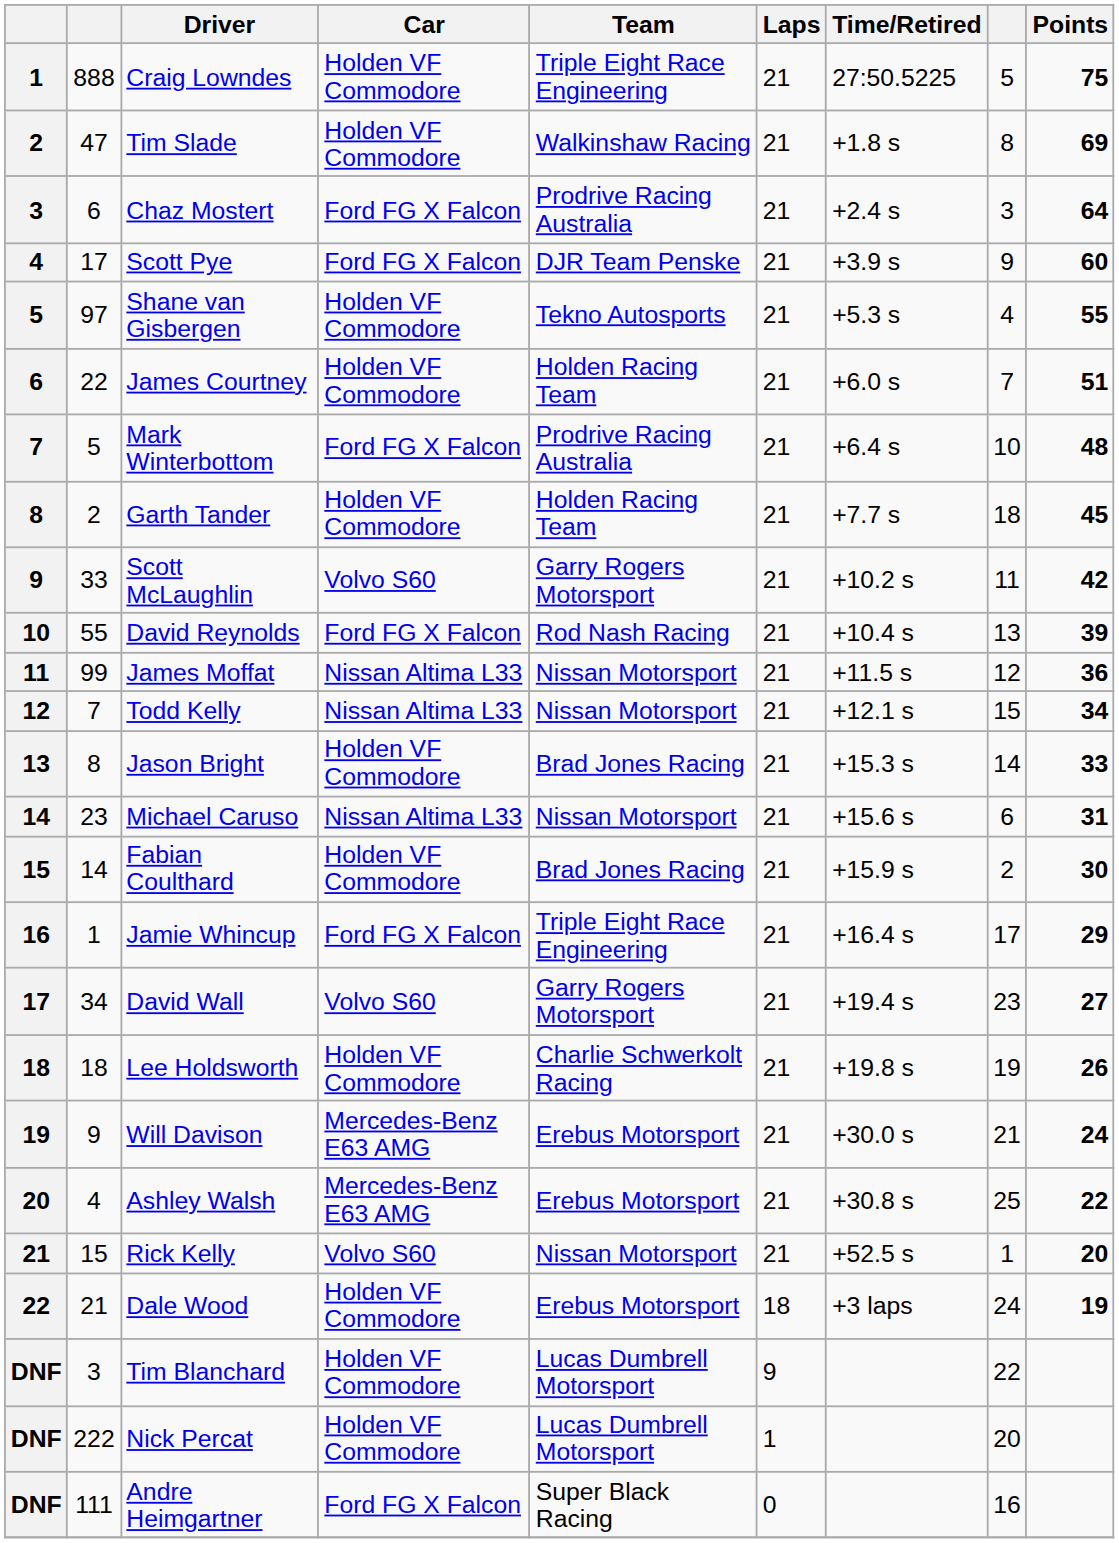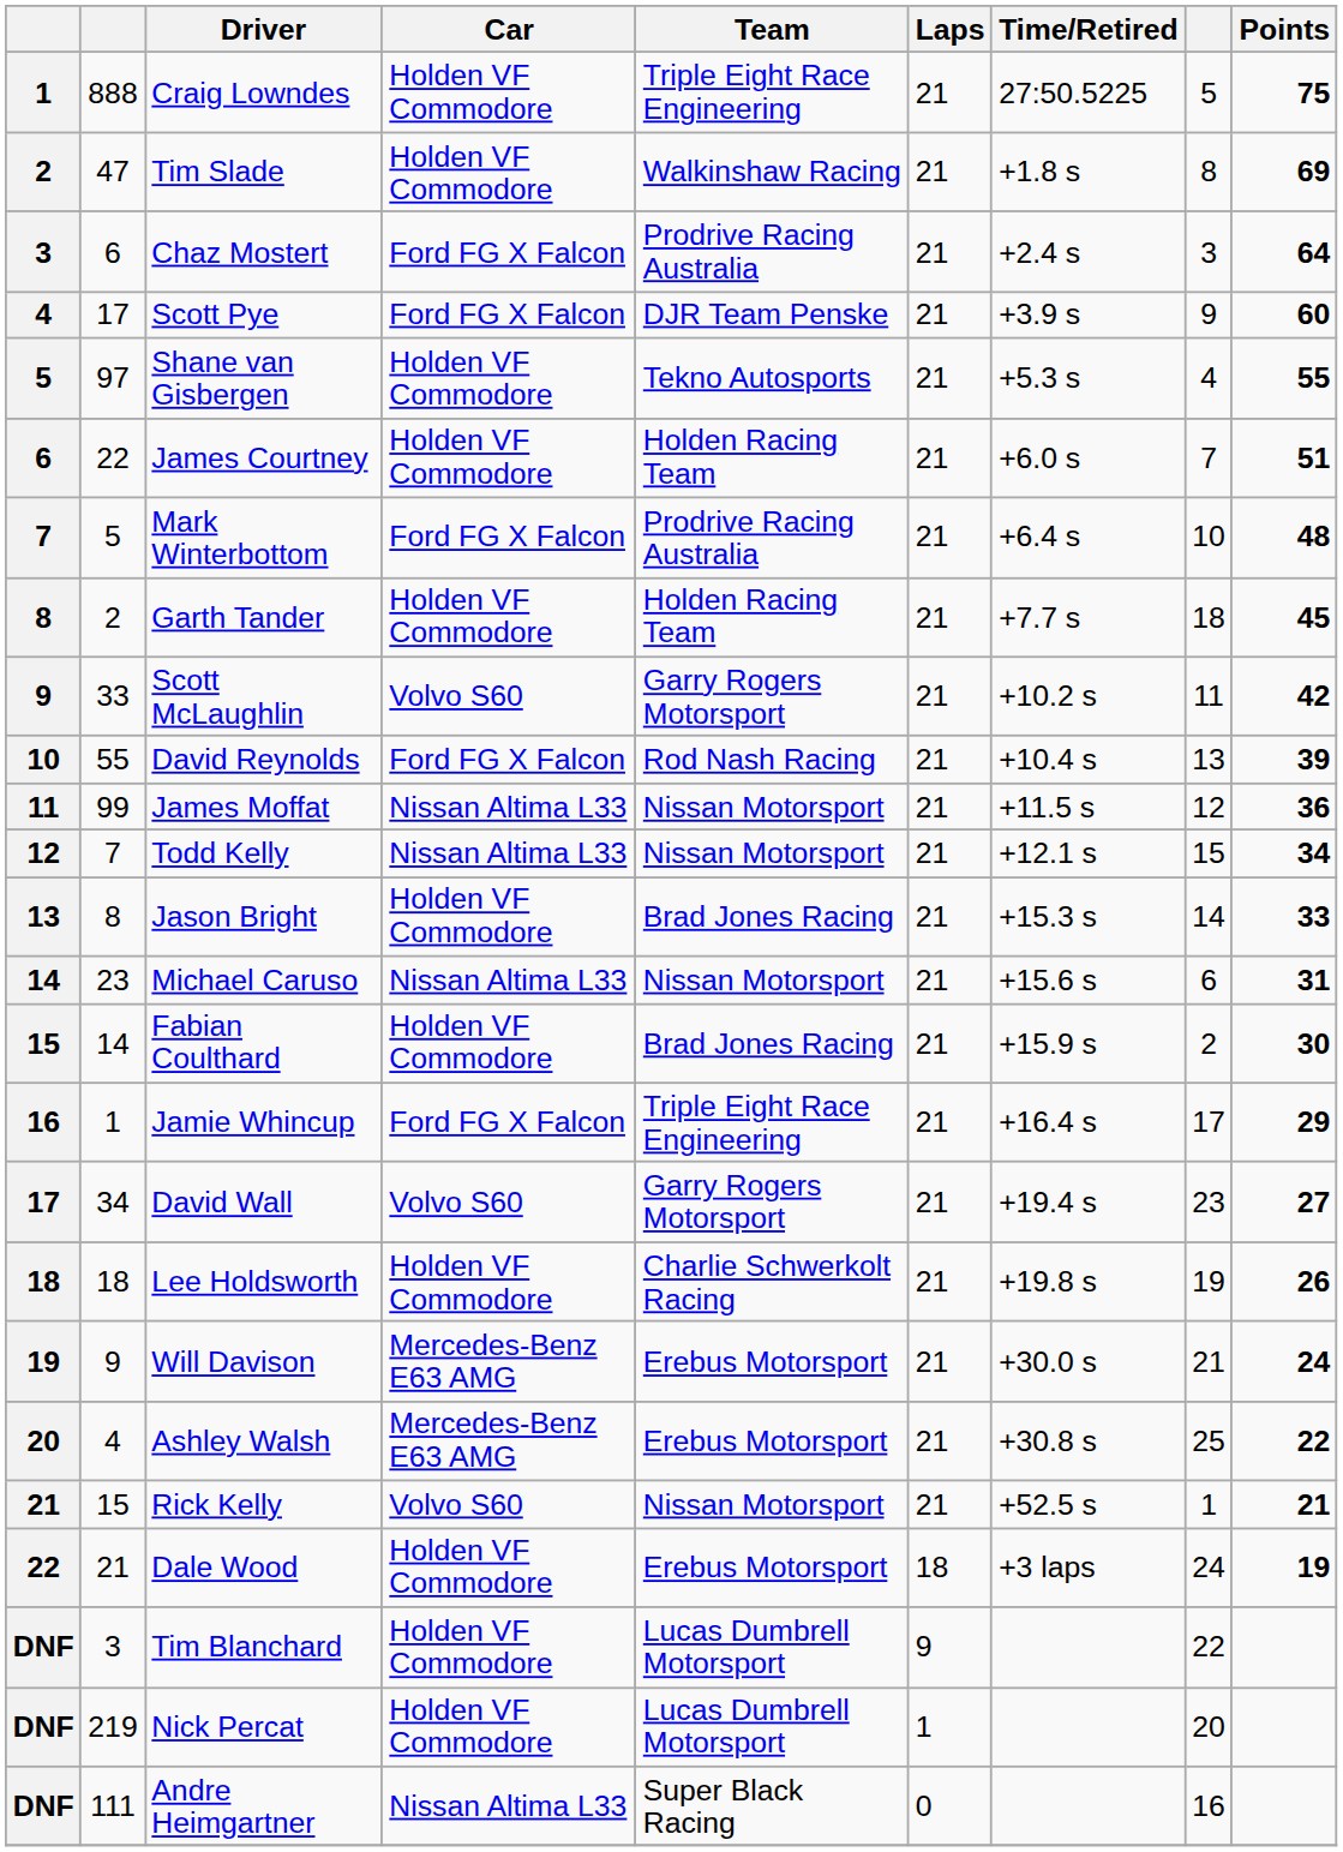Rick Kelly | Points: 20 -> 21
Nick Percat | column 2: 222 -> 219
Andre Heimgartner | Car: Ford FG X Falcon -> Nissan Altima L33
